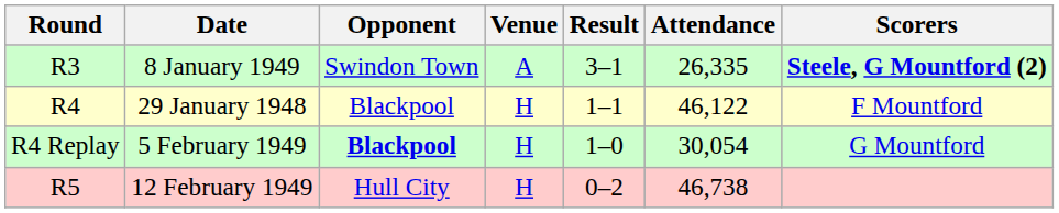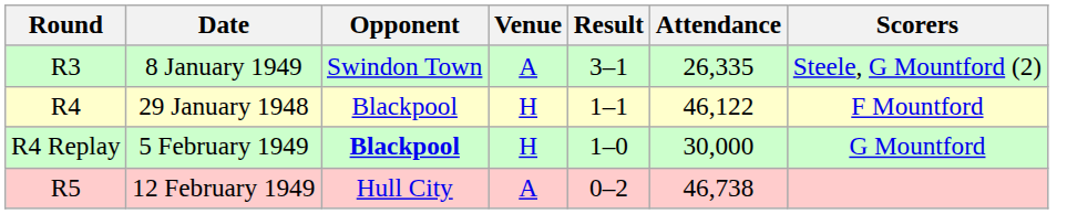8 January 1949 | Scorers: bold -> normal
5 February 1949 | Attendance: 30,054 -> 30,000
12 February 1949 | Venue: H -> A
